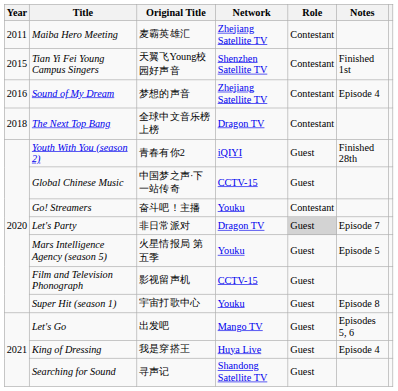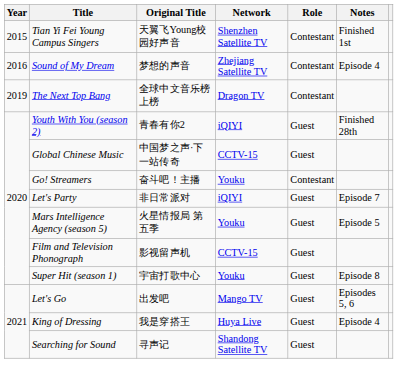- row: 2011 | Maiba Hero Meeting | 麦霸英雄汇 | Zhejiang Satellite TV | Contestant
The Next Top Bang | Year: 2018 -> 2019
Let's Party | Network: Dragon TV -> iQIYI
Let's Party | Role: lightgrey background -> no background
